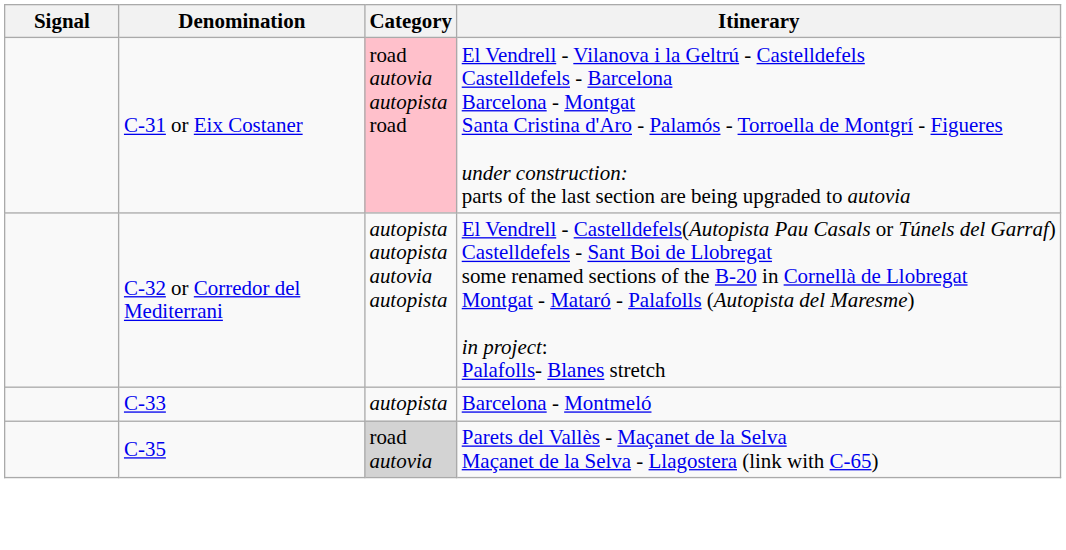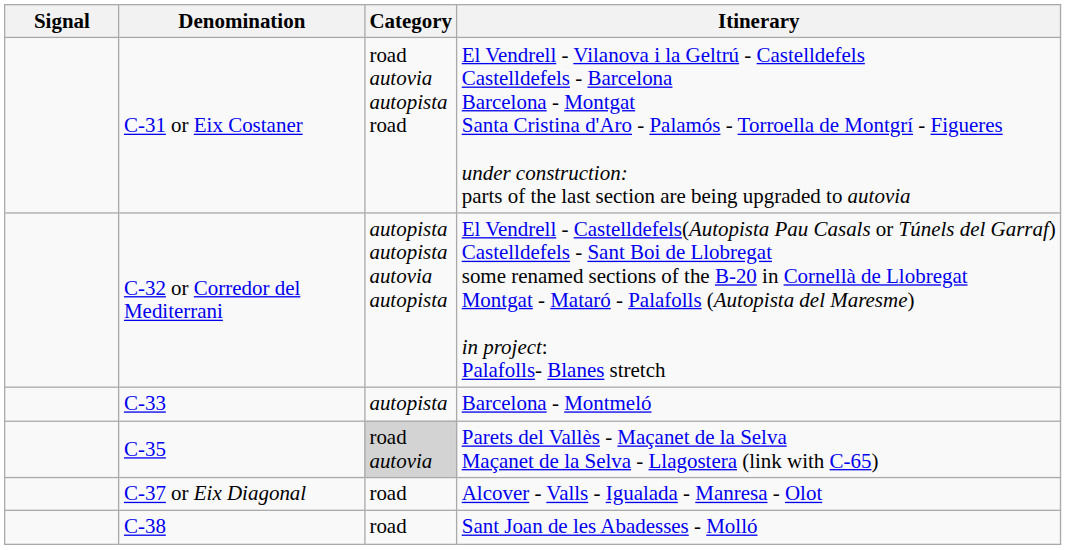C-31 or Eix Costaner | Category: pink background -> no background
+ row: C-37 or Eix Diagonal | road | Alcover - Valls - Igualada - Manresa - Olot
+ row: C-38 | road | Sant Joan de les Abadesses - Molló
